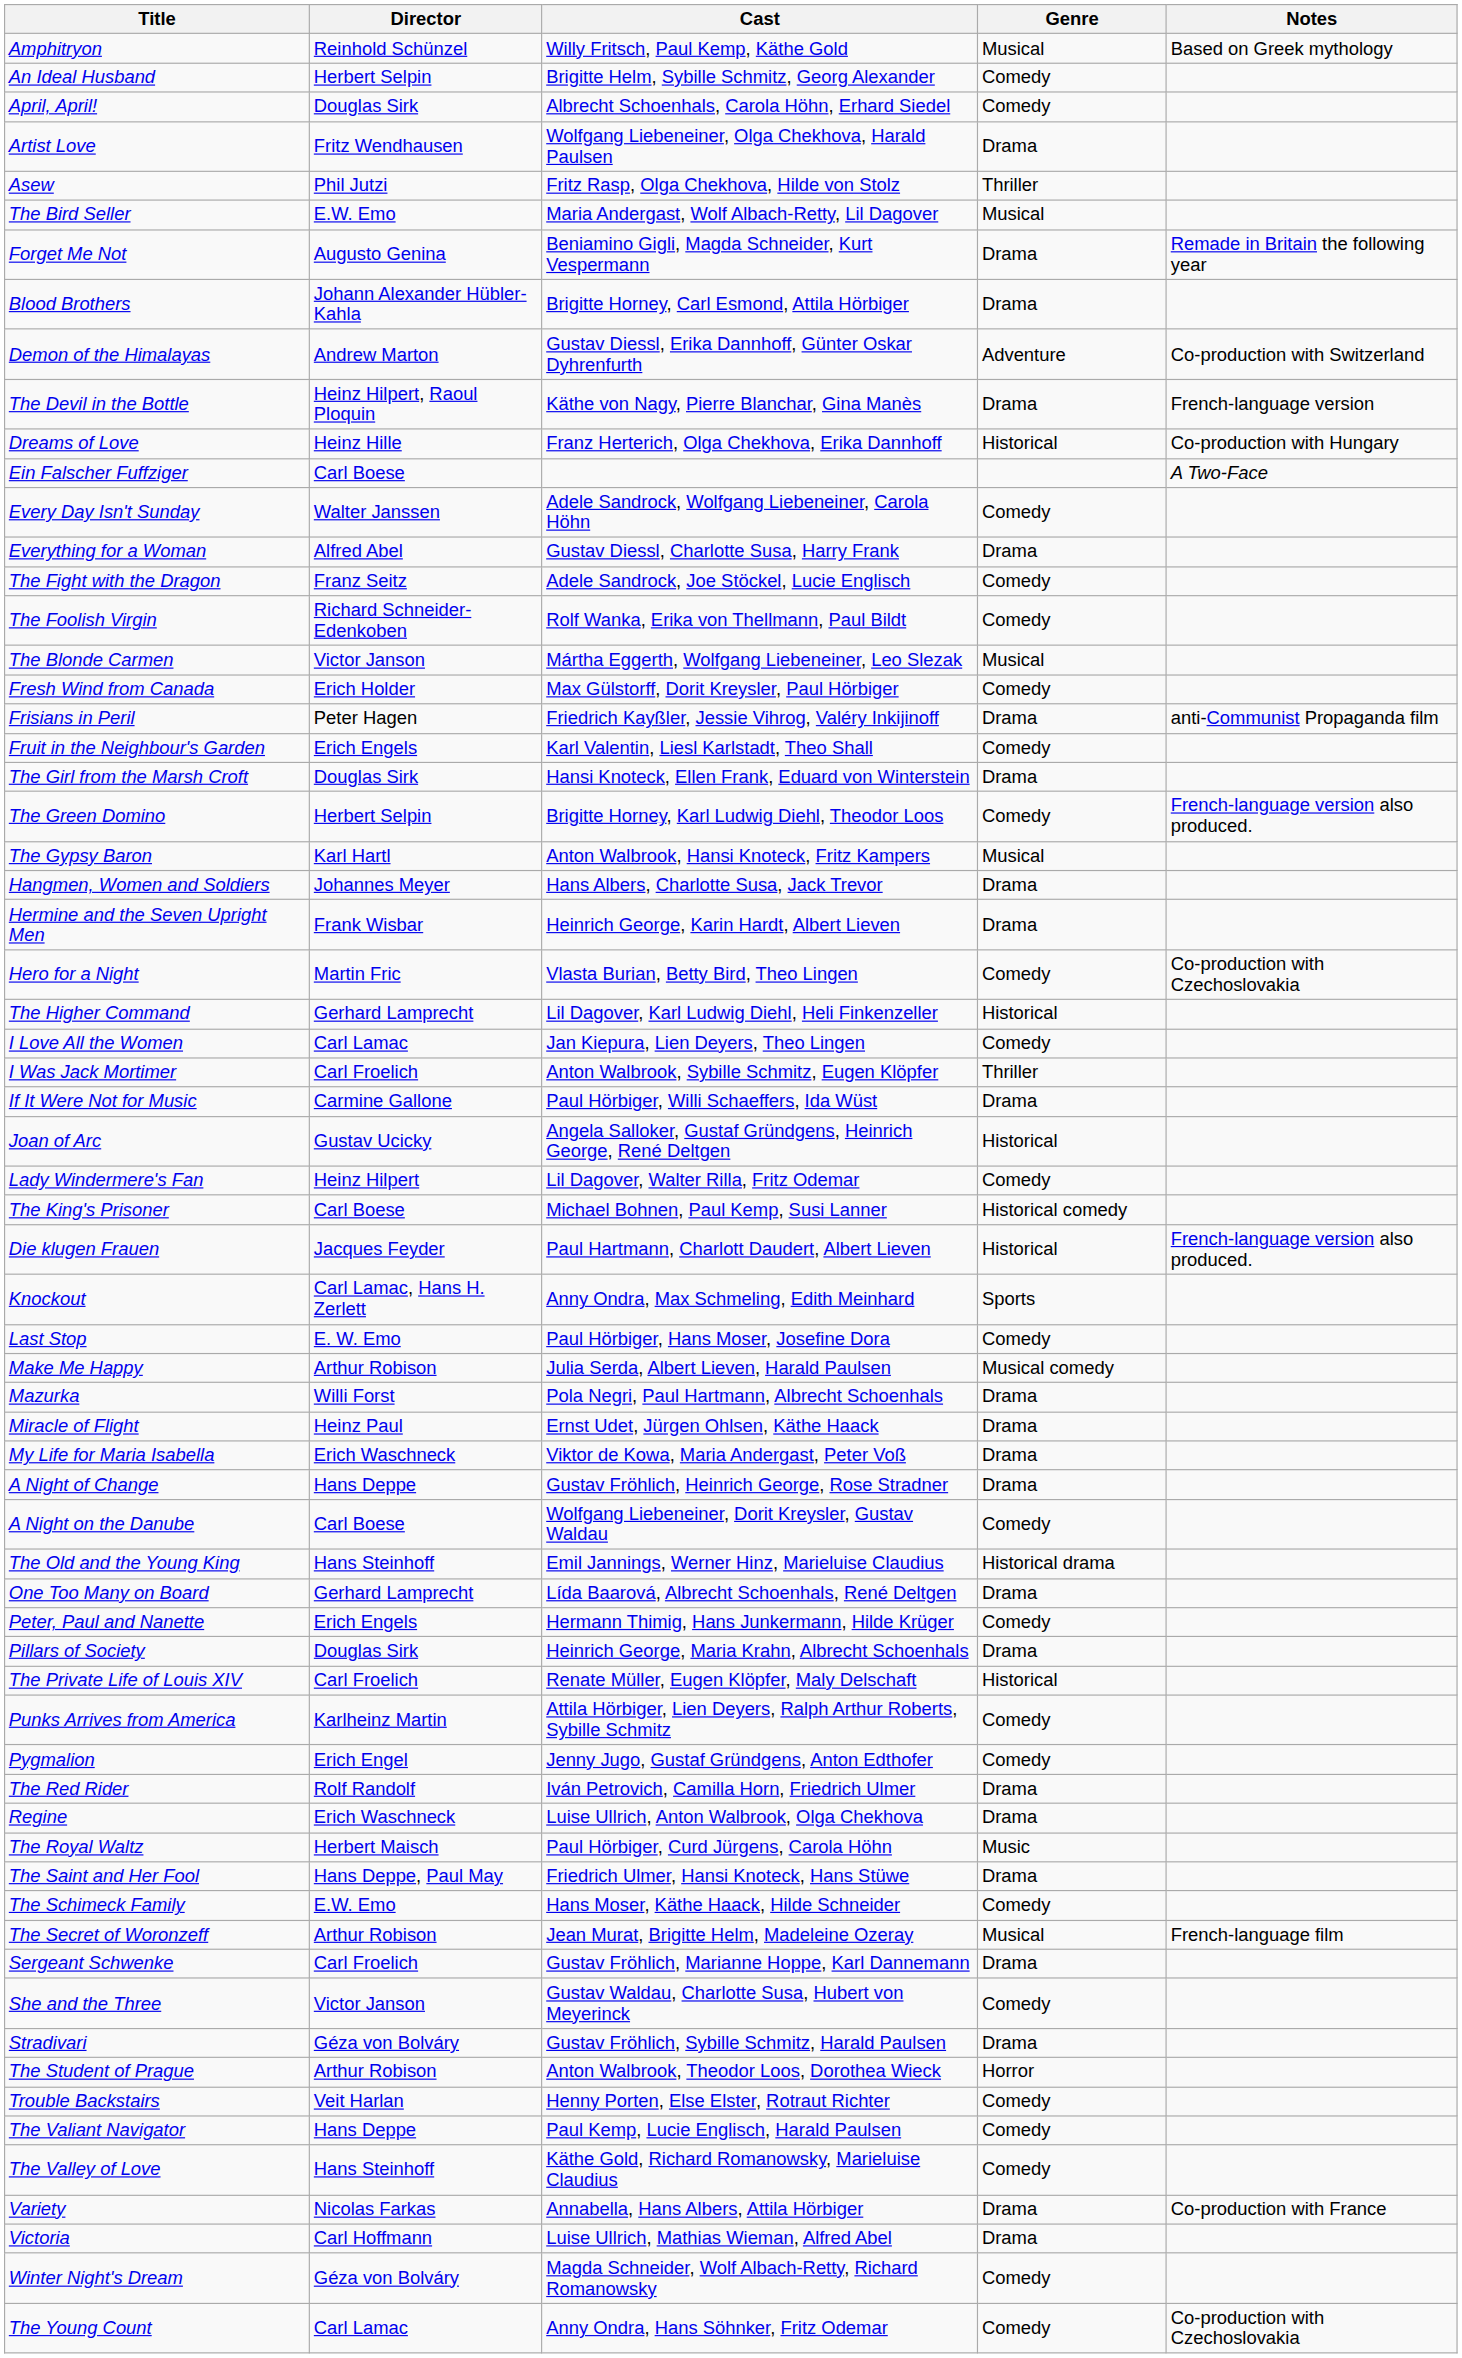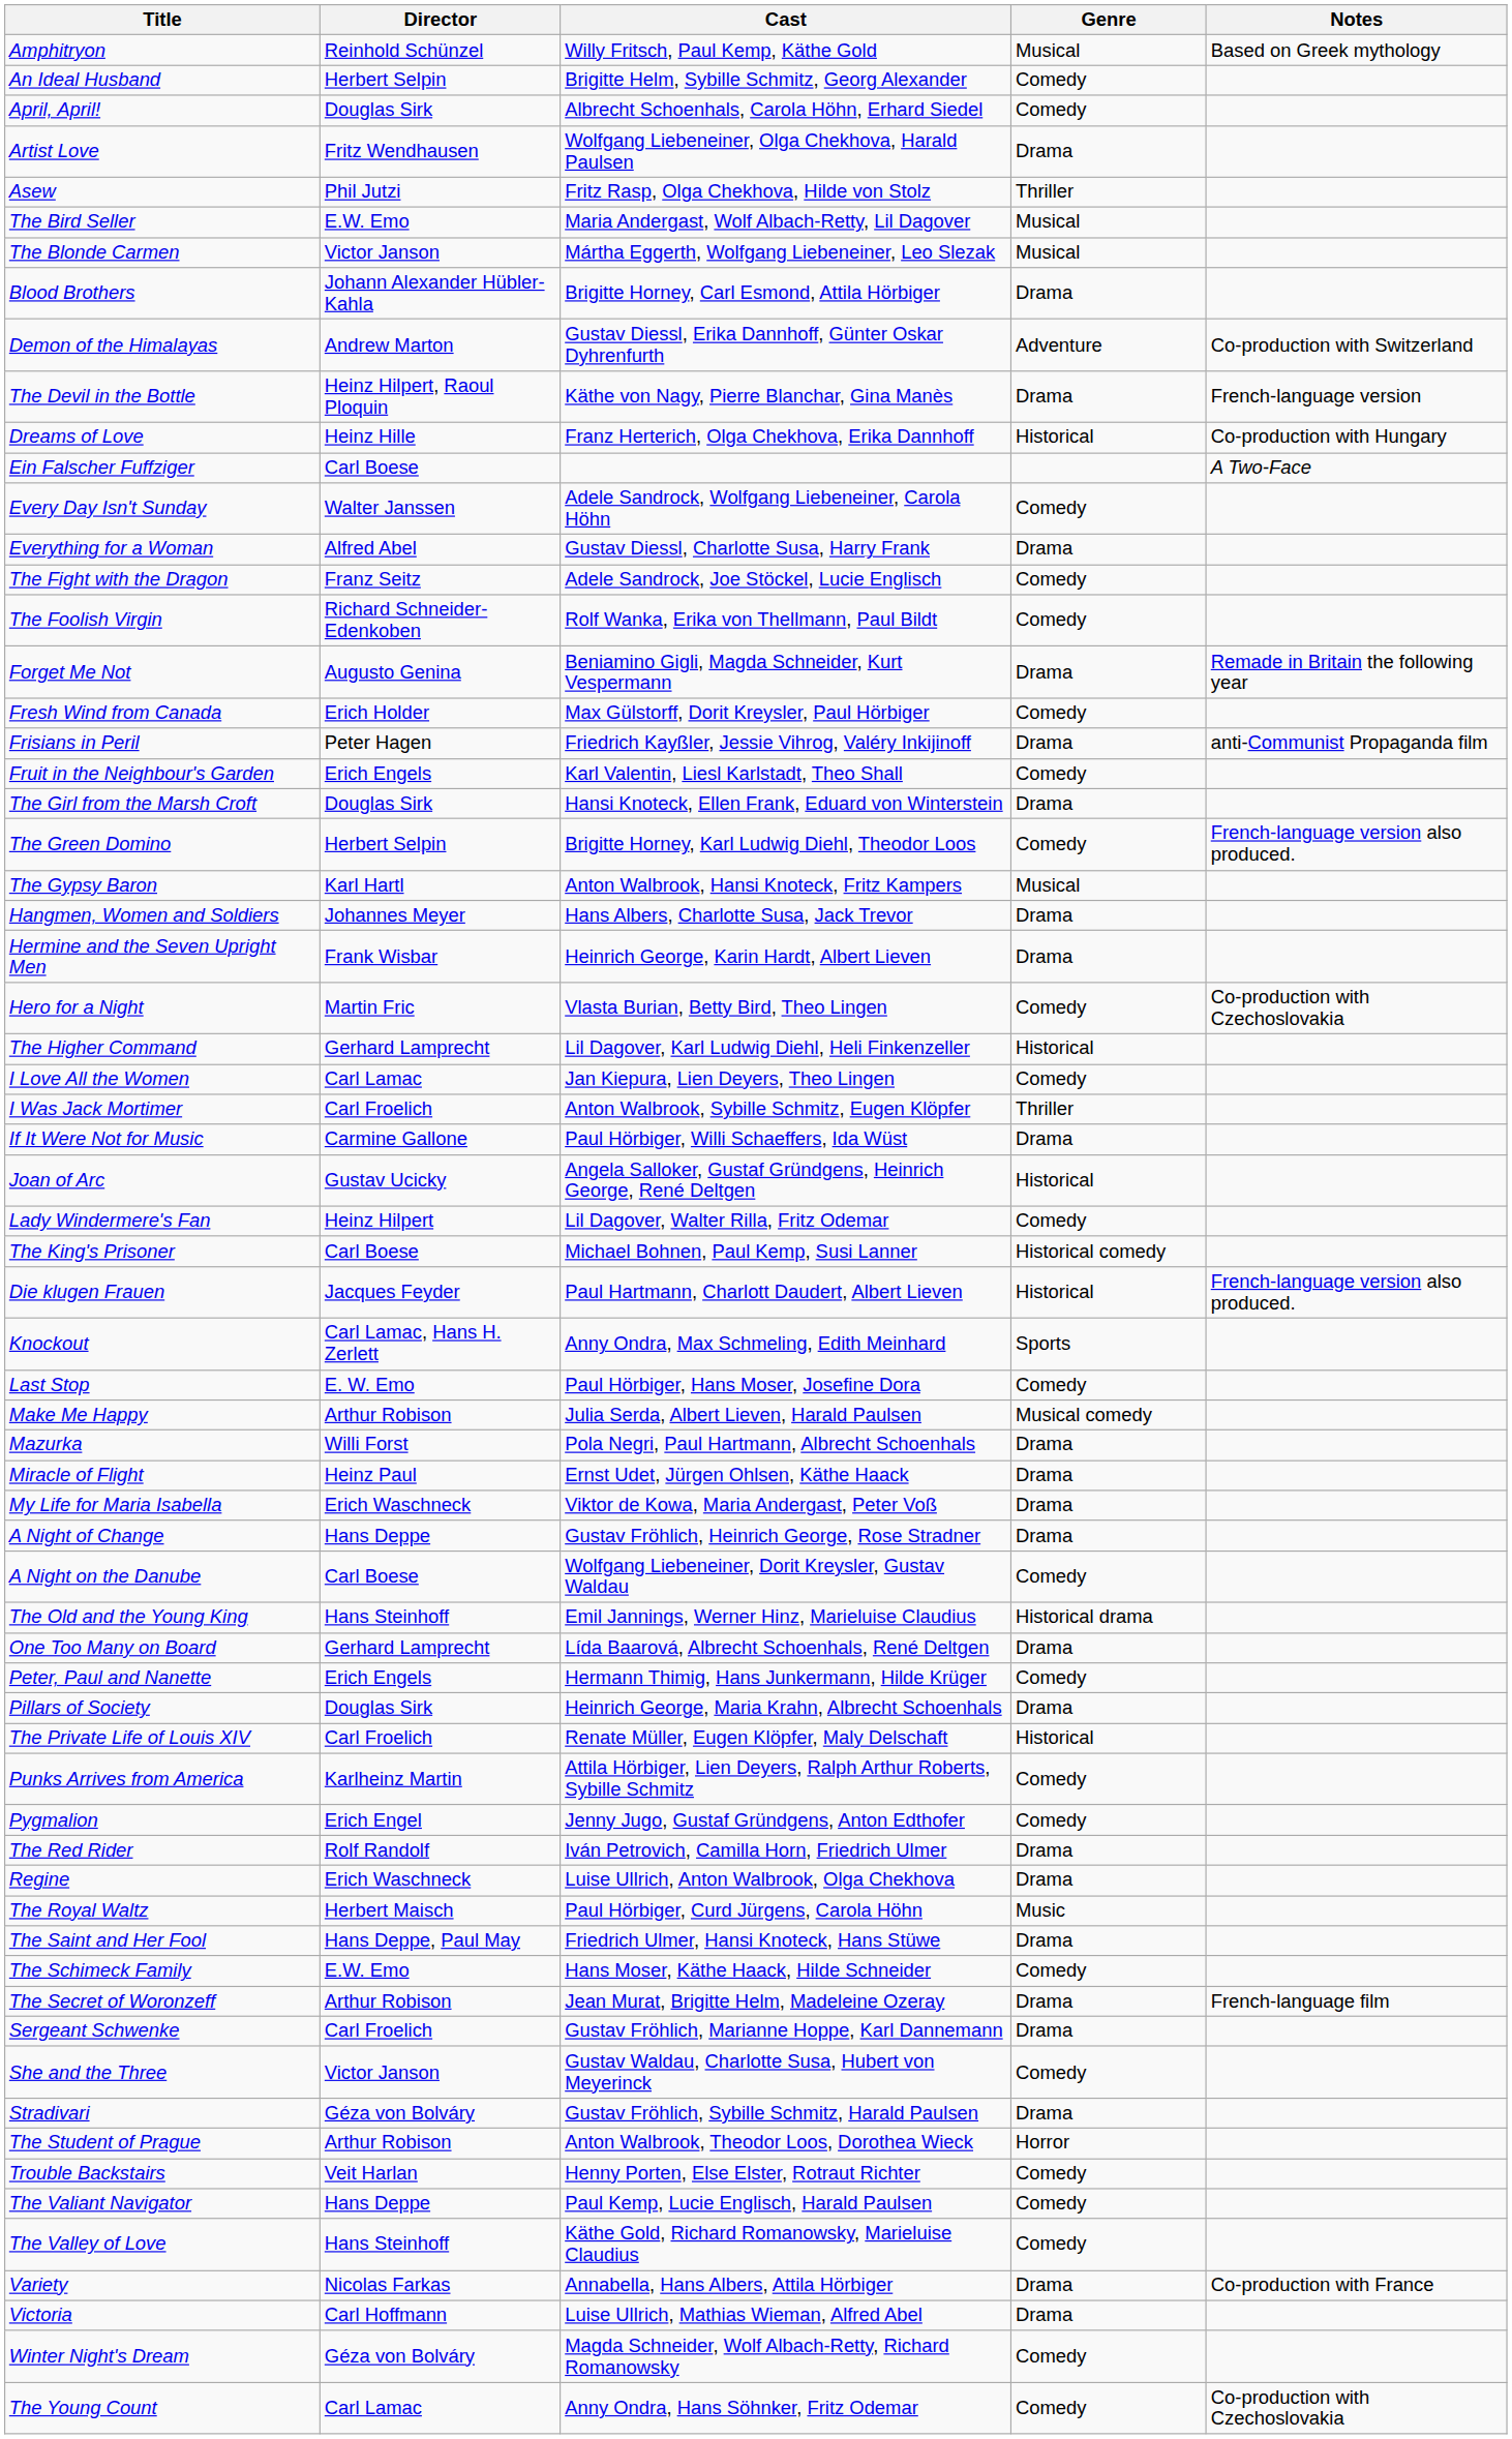rows swapped: The Blonde Carmen <-> Forget Me Not
The Secret of Woronzeff | Genre: Musical -> Drama
